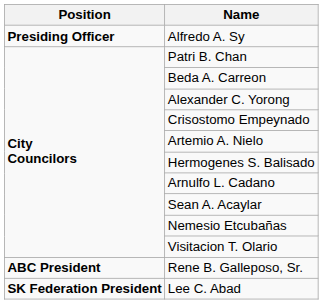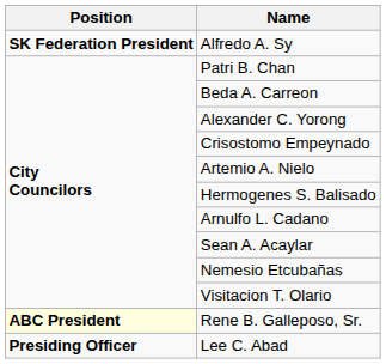Alfredo A. Sy | Position: Presiding Officer -> SK Federation President
Rene B. Galleposo, Sr. | Position: no background -> lightyellow background
Lee C. Abad | Position: SK Federation President -> Presiding Officer
